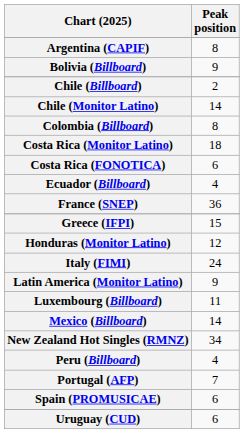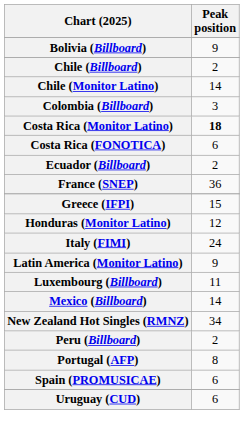- row: Argentina (CAPIF) | 8
Colombia (Billboard) | Peak position: 8 -> 3
Costa Rica (Monitor Latino) | Peak position: normal -> bold
Ecuador (Billboard) | Peak position: 4 -> 2
Peru (Billboard) | Peak position: 4 -> 2
Portugal (AFP) | Peak position: 7 -> 8
